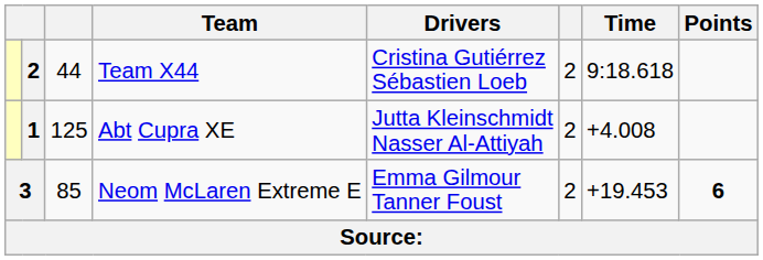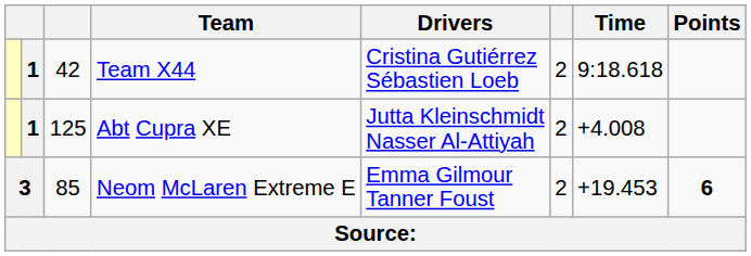Team X44 | column 2: 2 -> 1
Team X44 | column 3: 44 -> 42
